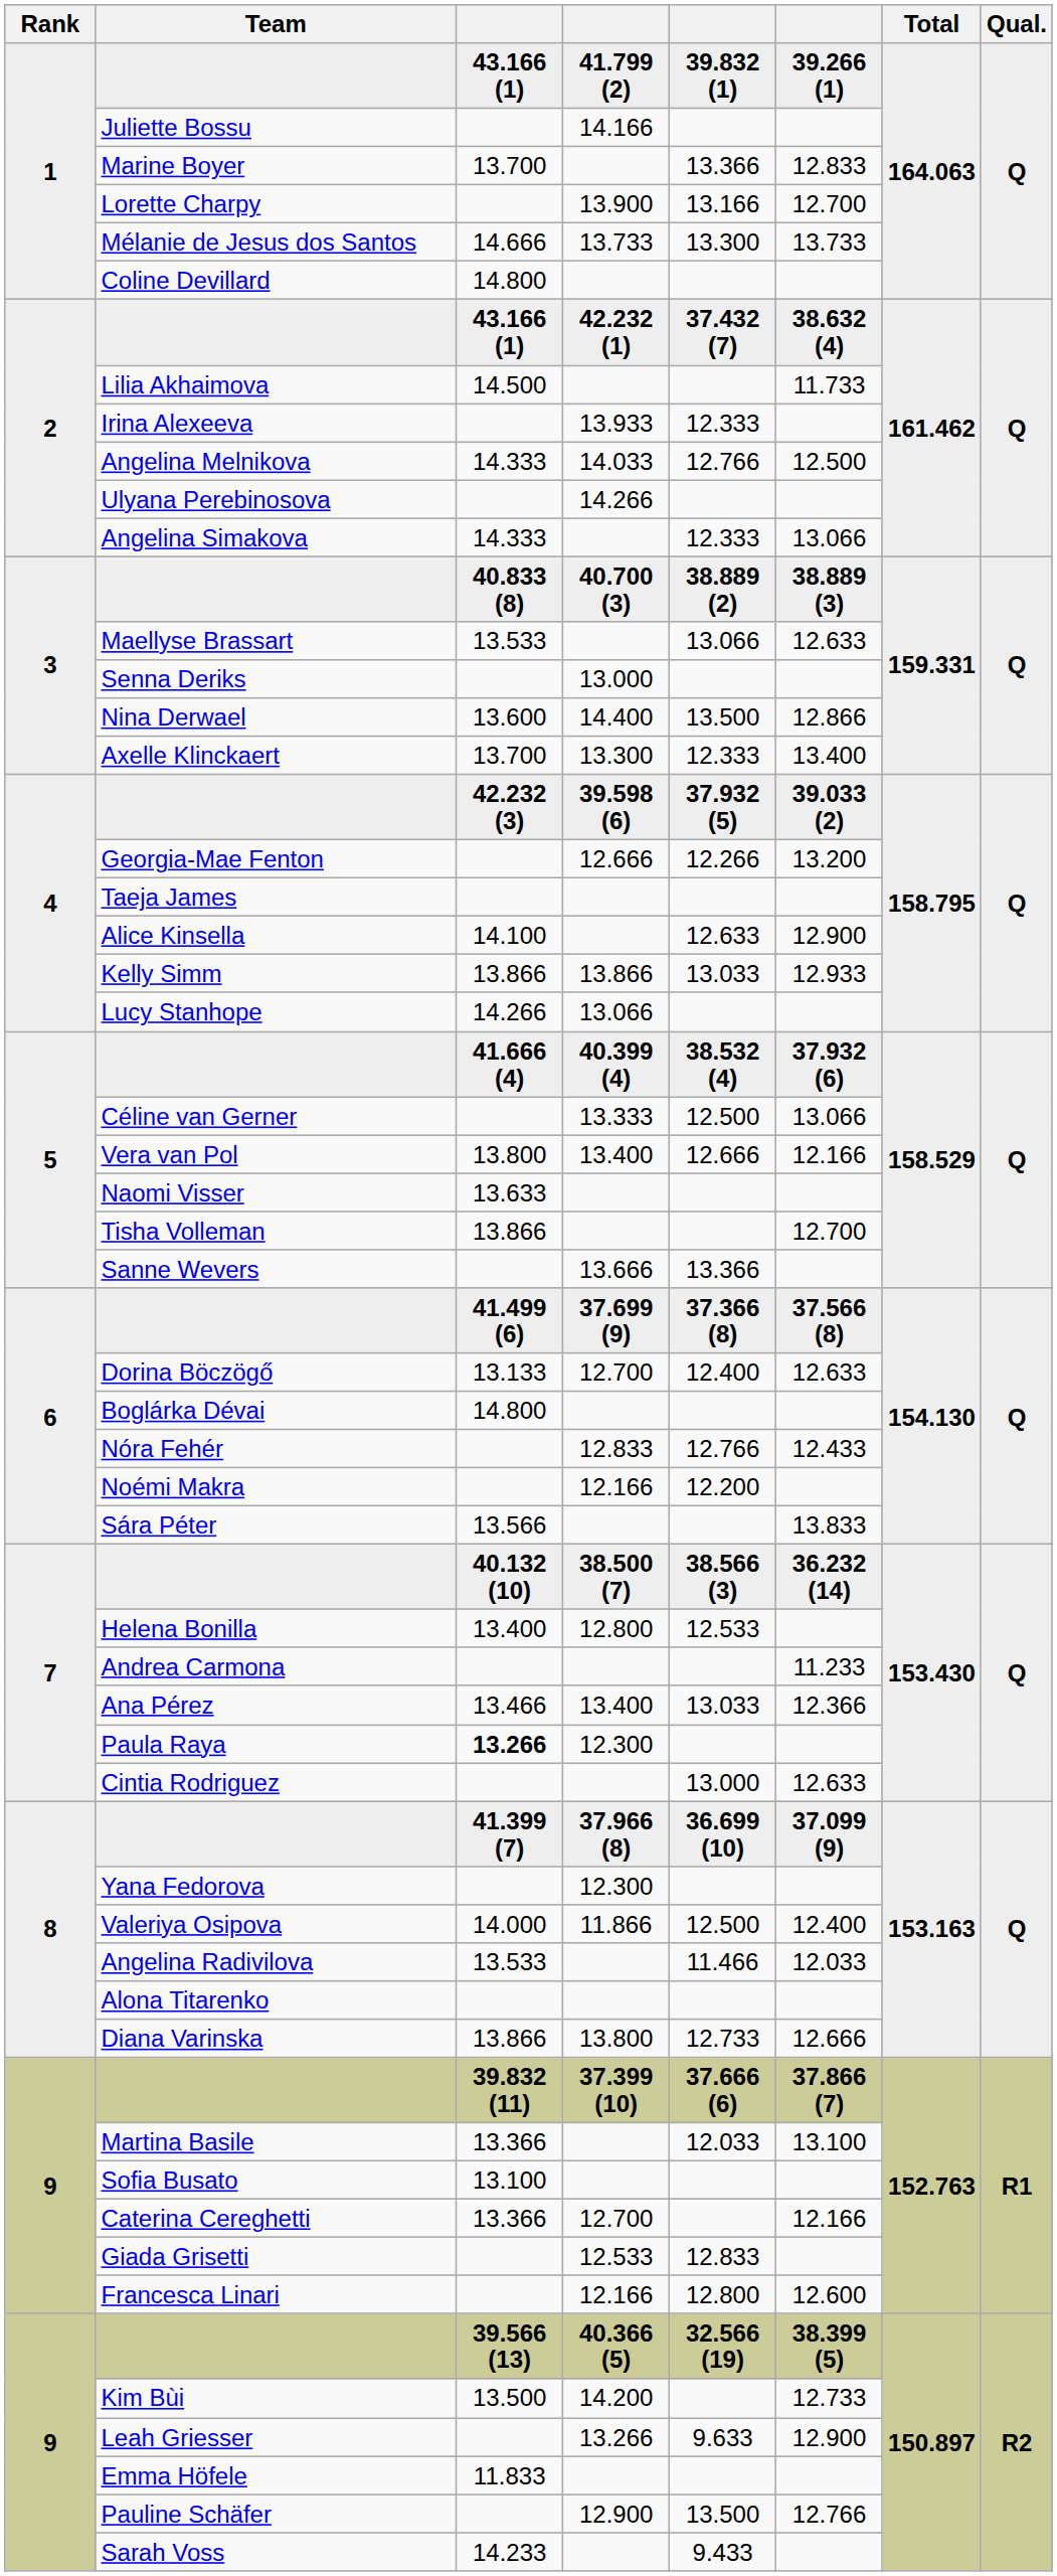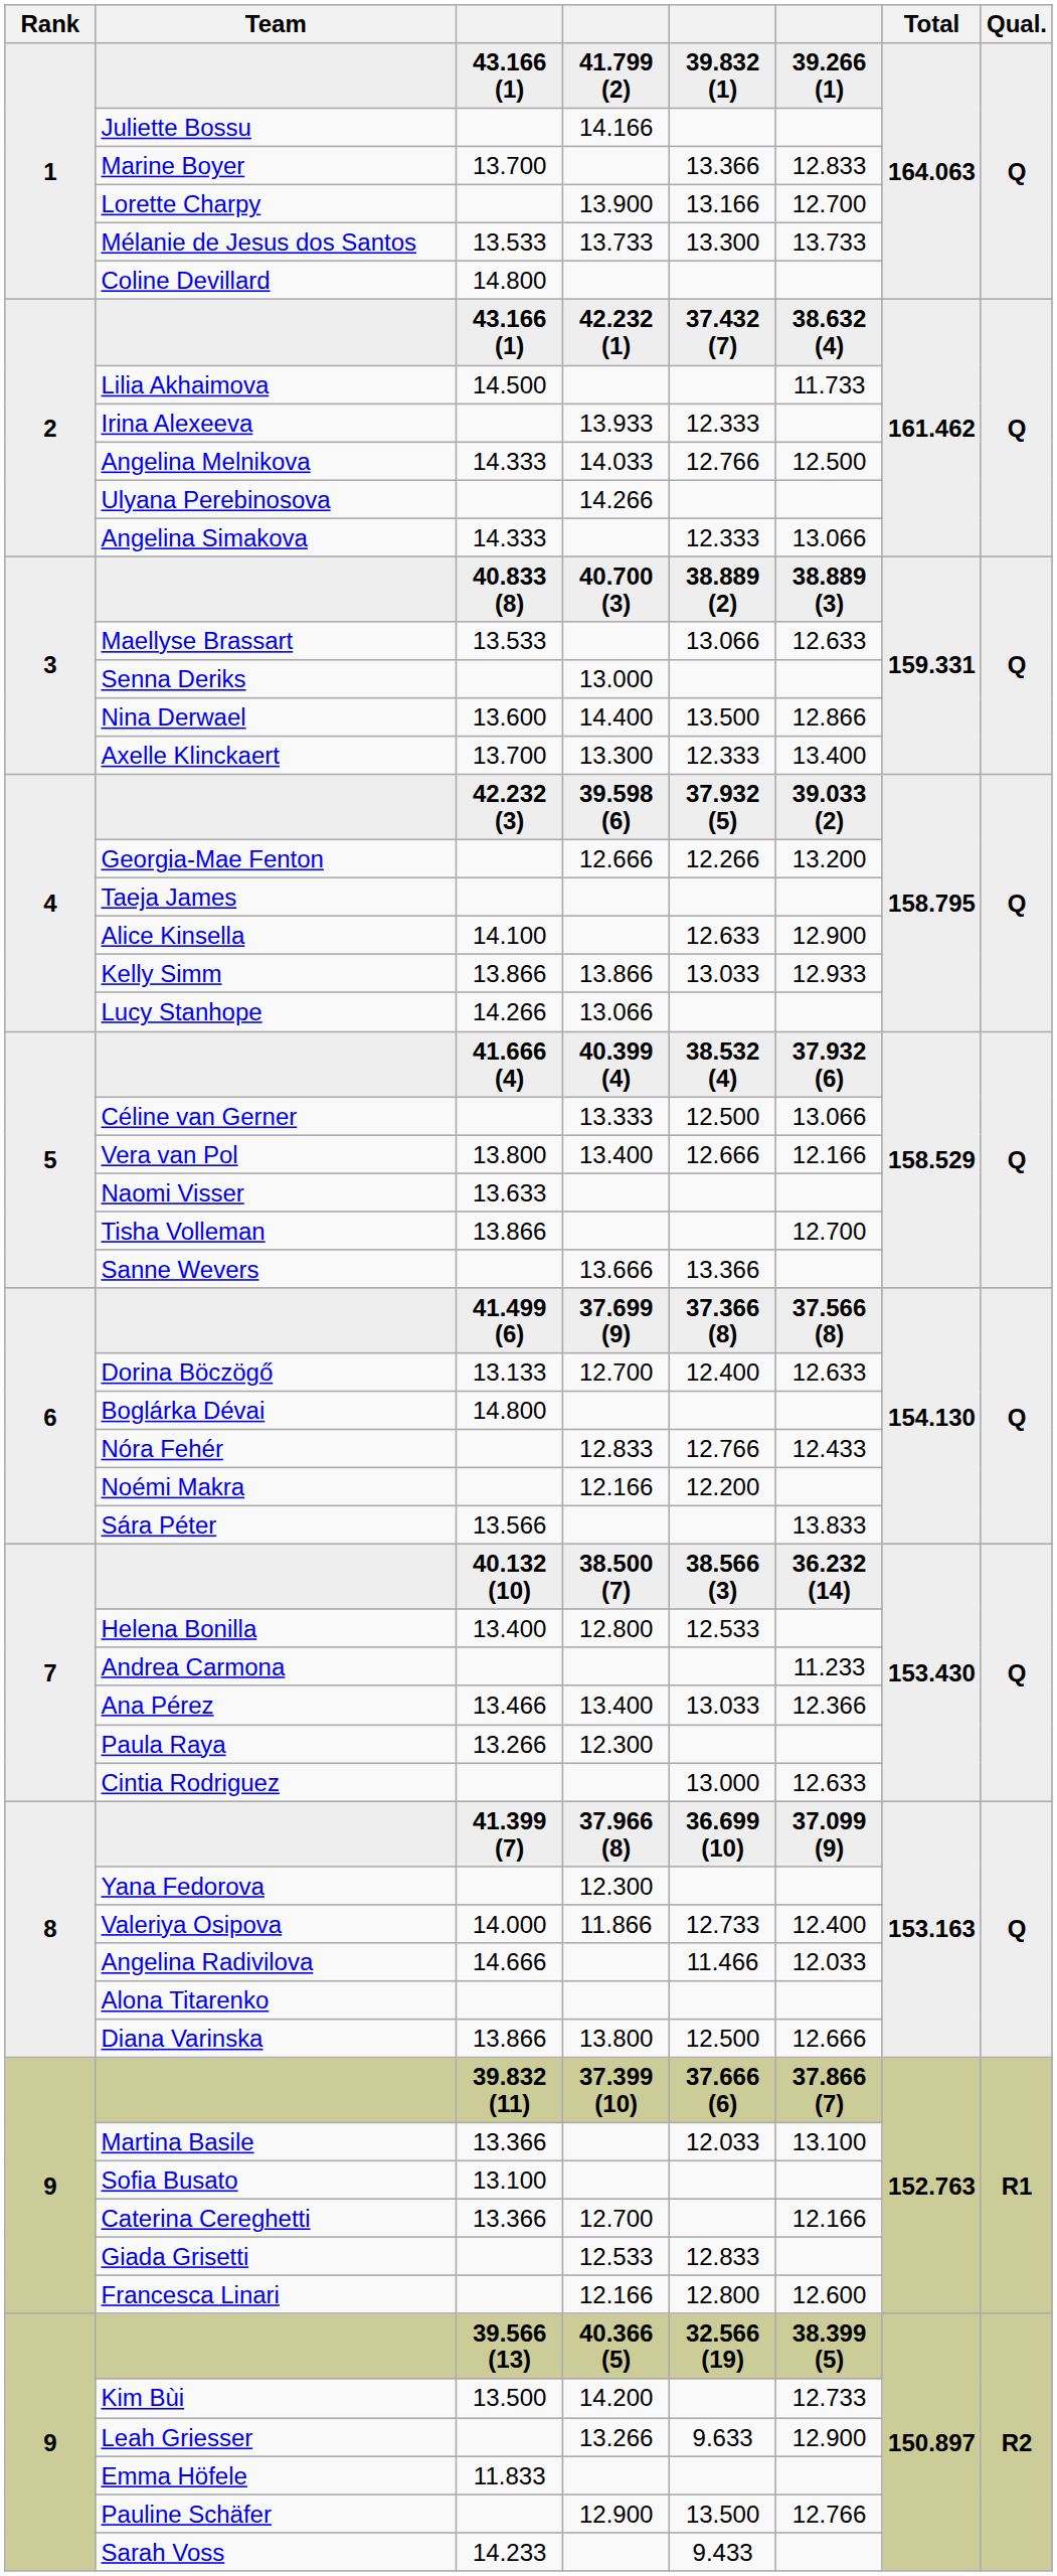Mélanie de Jesus dos Santos | column 3: 14.666 -> 13.533
Paula Raya | column 3: bold -> normal
Valeriya Osipova | column 5: 12.500 -> 12.733
Angelina Radivilova | column 3: 13.533 -> 14.666
Diana Varinska | column 5: 12.733 -> 12.500
